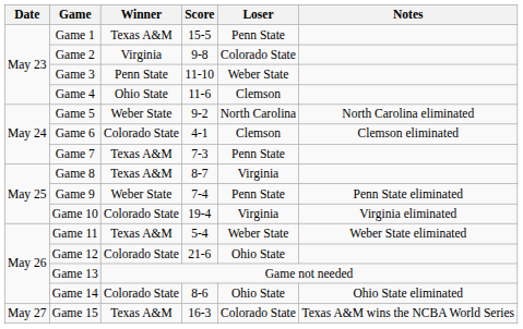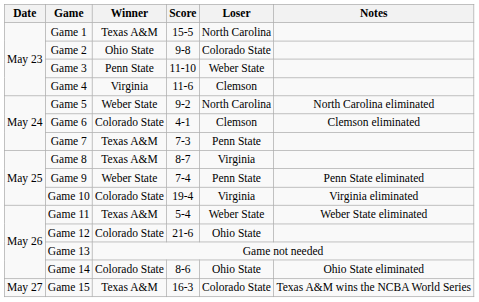Game 1 | Loser: Penn State -> North Carolina
Game 2 | Winner: Virginia -> Ohio State
Game 4 | Winner: Ohio State -> Virginia
